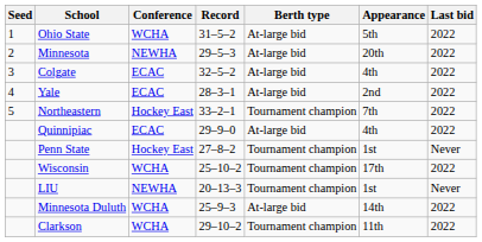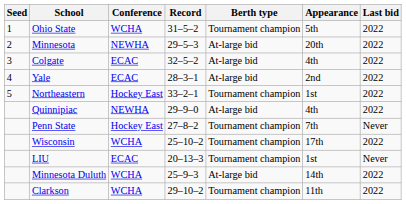Ohio State | Berth type: At-large bid -> Tournament champion
Northeastern | Appearance: 7th -> 1st
Quinnipiac | Conference: ECAC -> NEWHA
Penn State | Appearance: 1st -> 7th
LIU | Conference: NEWHA -> ECAC
